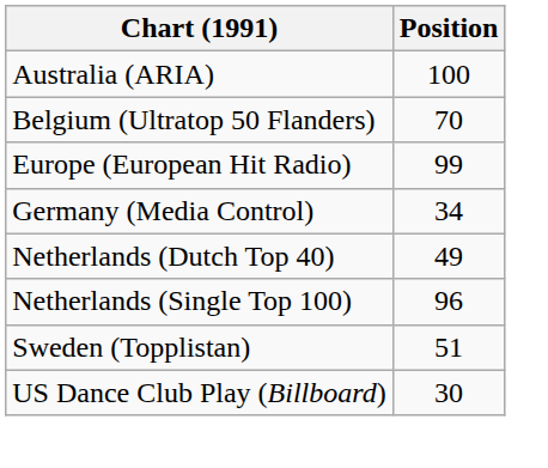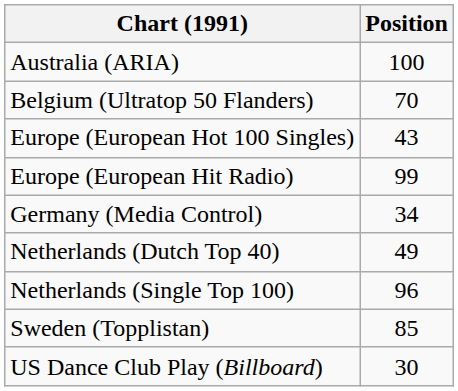+ row: Europe (European Hot 100 Singles) | 43
Sweden (Topplistan) | Position: 51 -> 85
